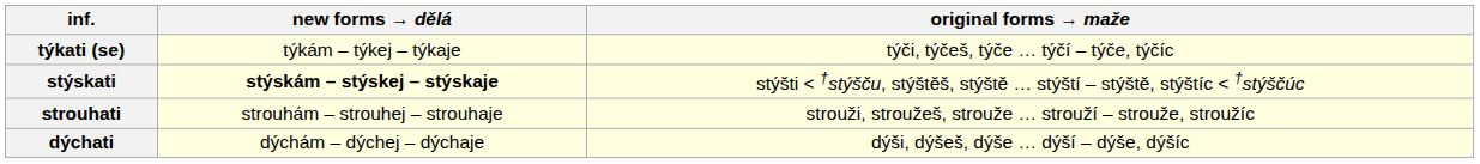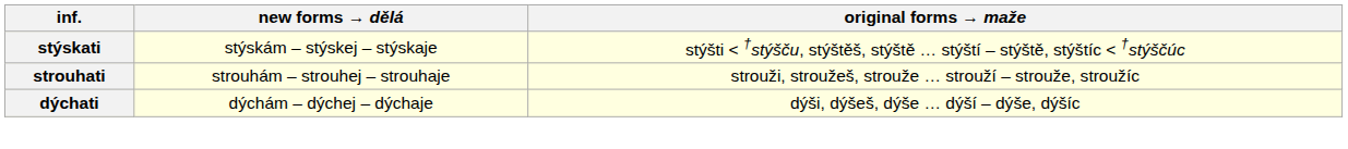- row: týkati (se) | týkám – týkej – týkaje | týči, týčeš, týče … týčí – týče, týčíc
stýskati | new forms → dělá: bold -> normal
